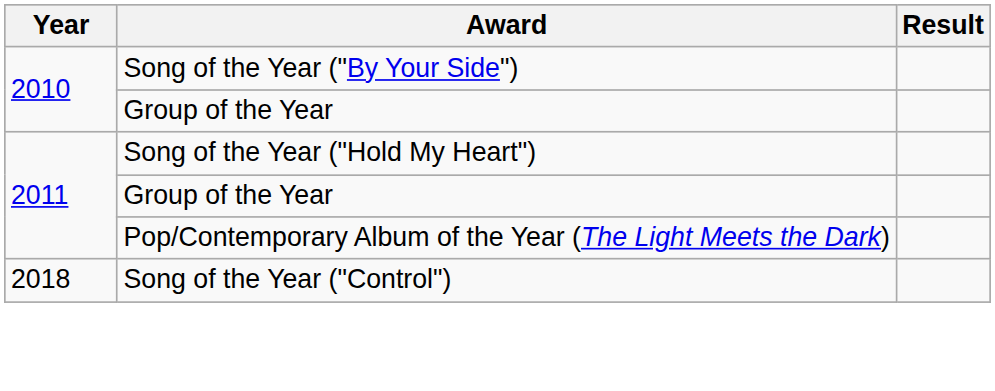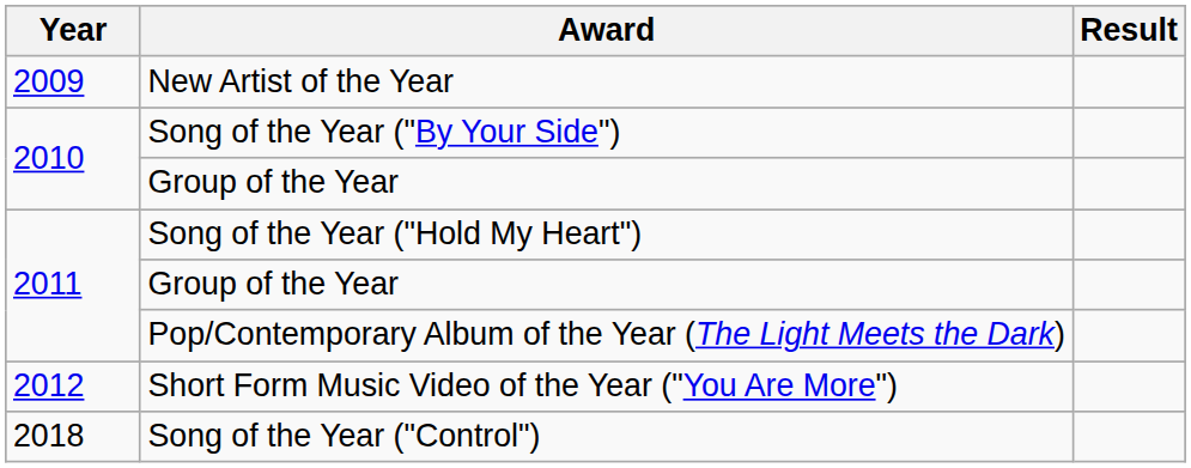+ row: 2009 | New Artist of the Year
+ row: 2012 | Short Form Music Video of the Year ("You Are More")
